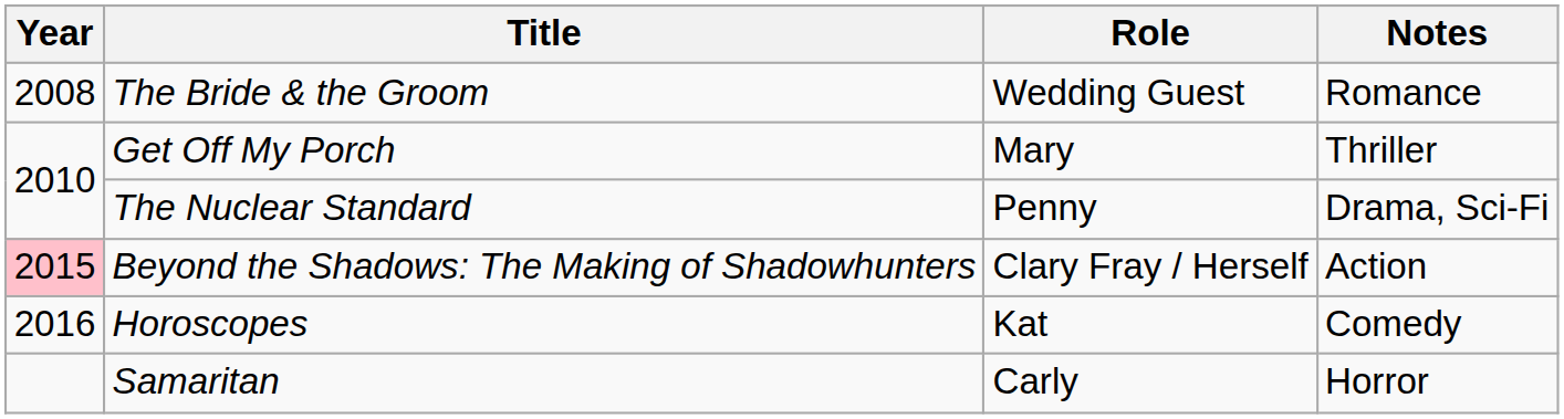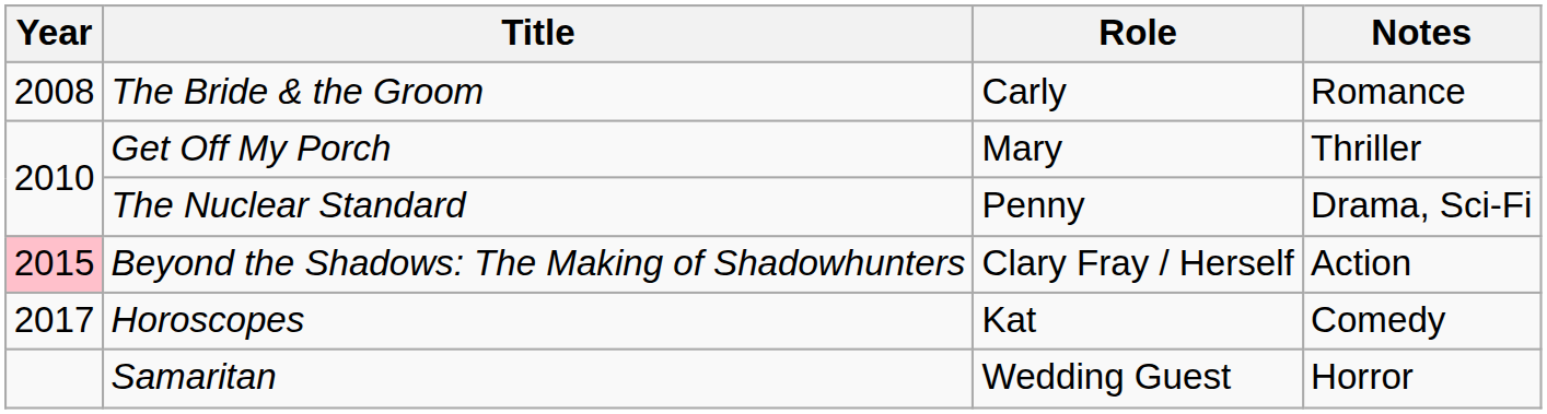The Bride & the Groom | Role: Wedding Guest -> Carly
Horoscopes | Year: 2016 -> 2017
Samaritan | Role: Carly -> Wedding Guest
